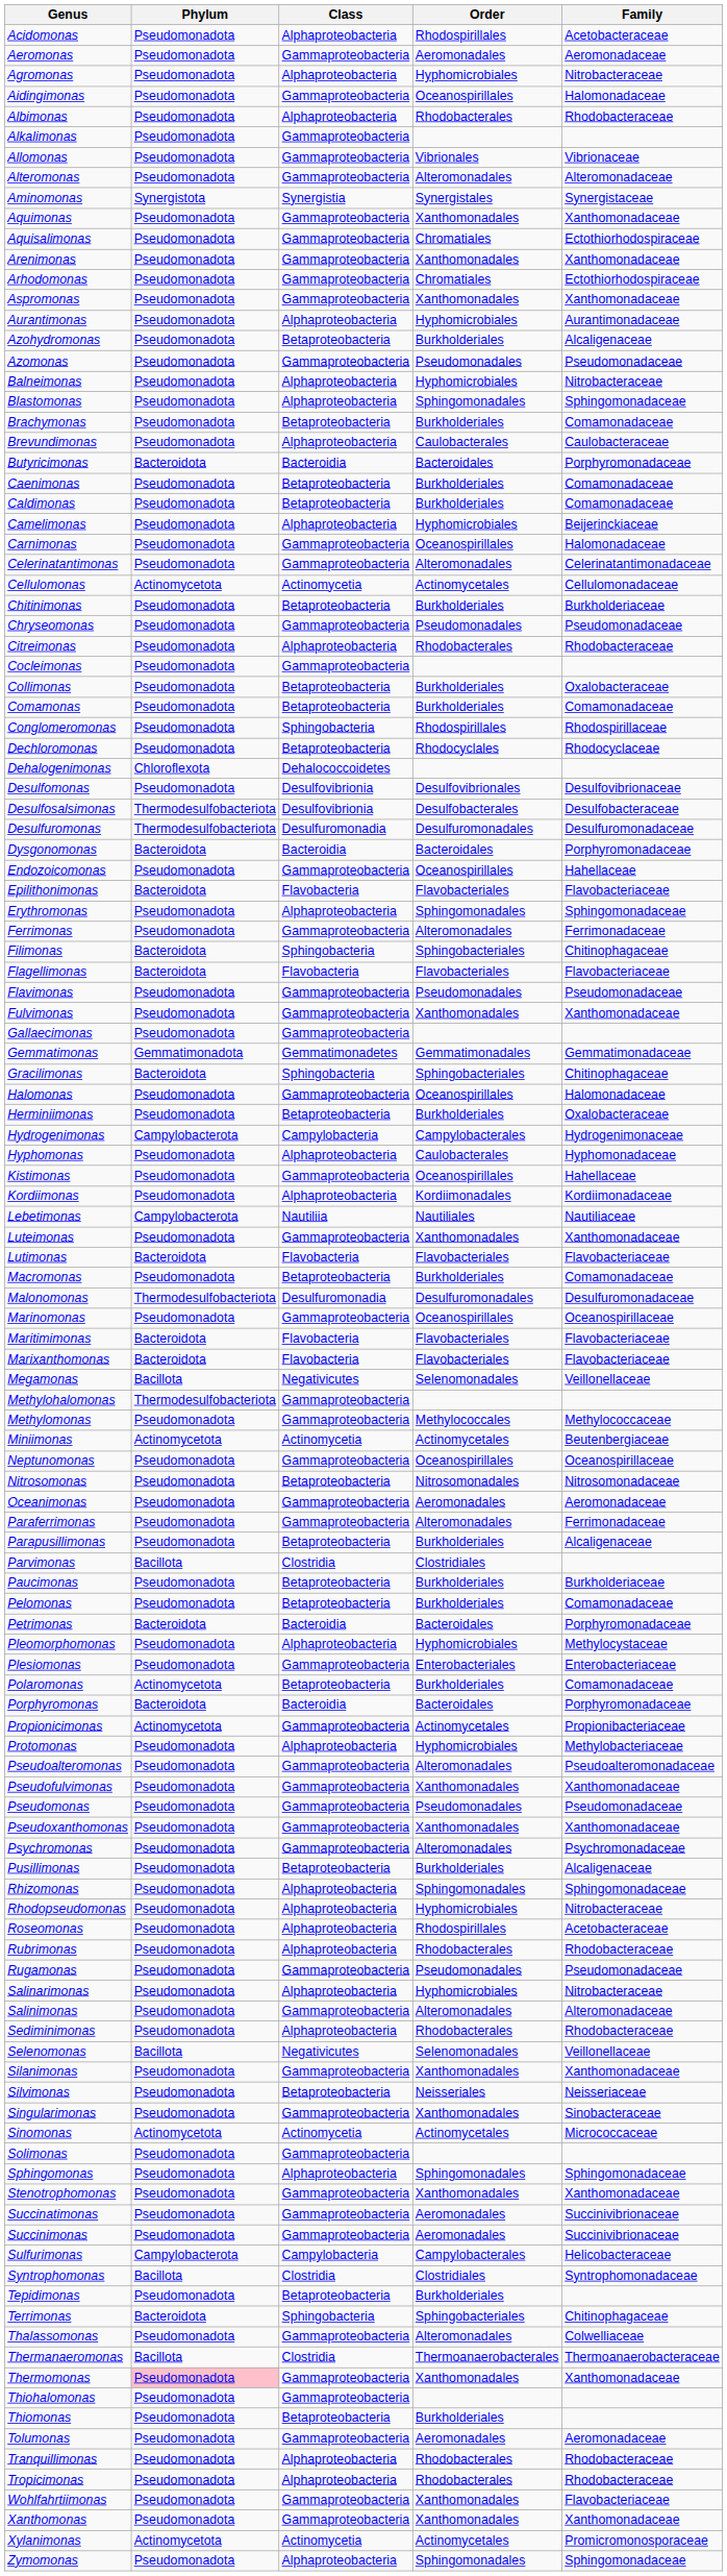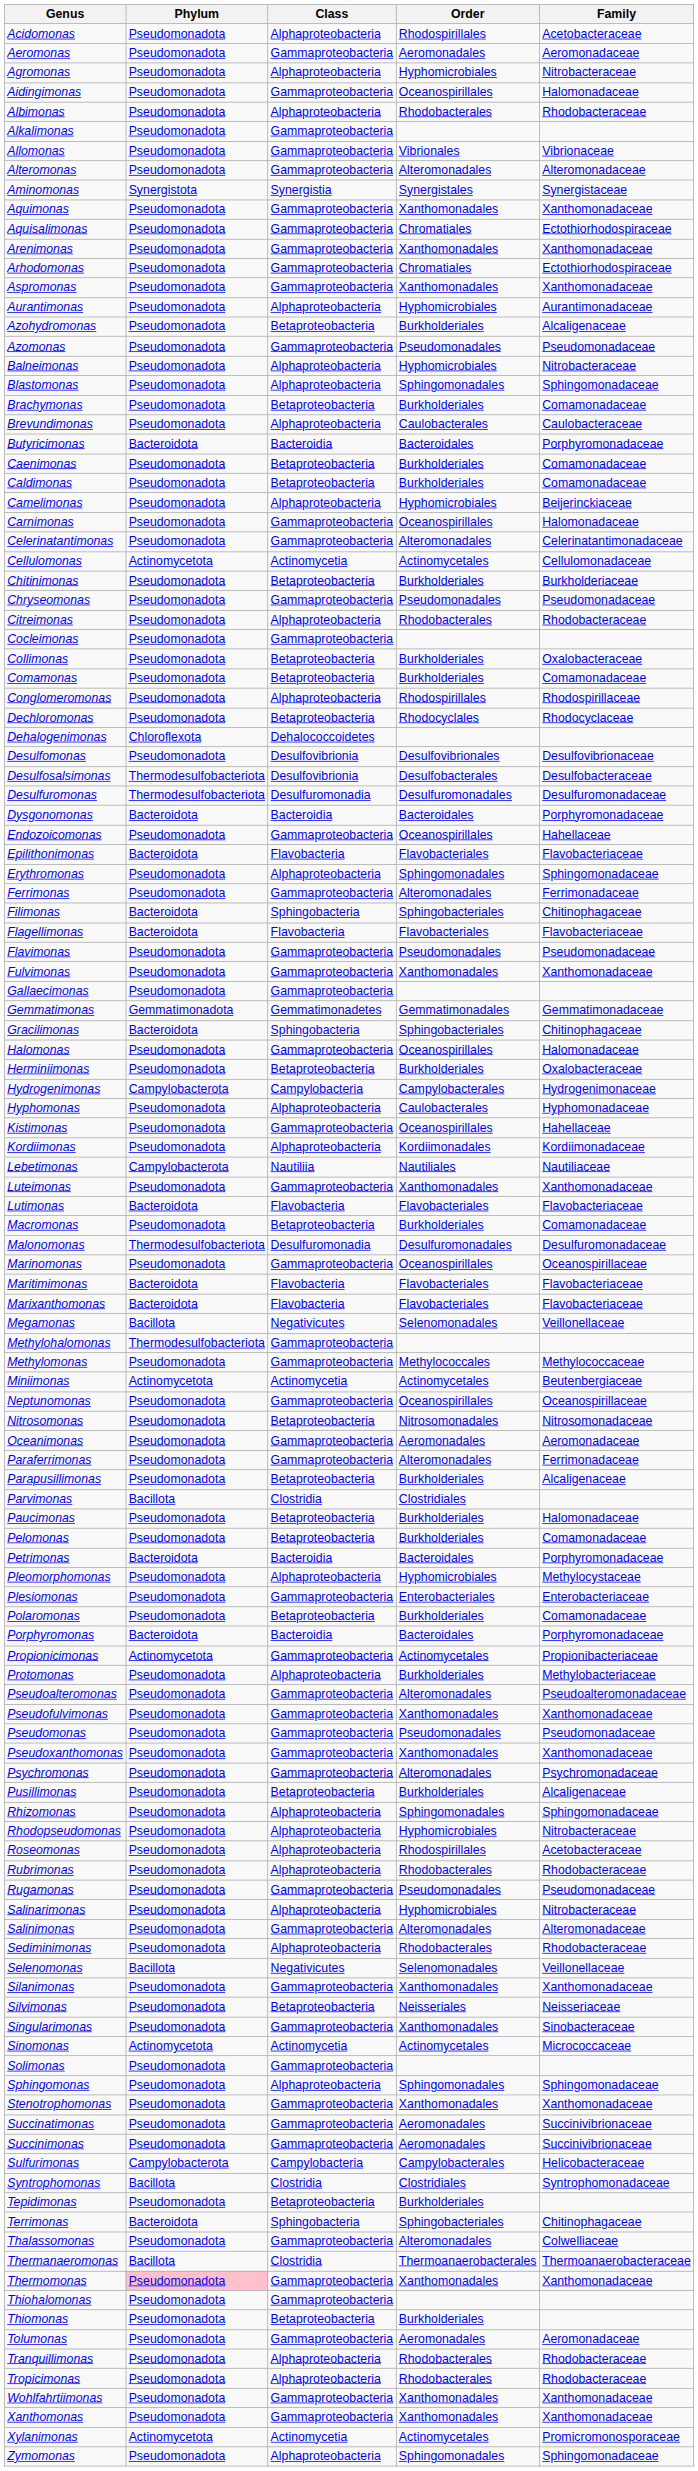Conglomeromonas | Class: Sphingobacteria -> Alphaproteobacteria
Paucimonas | Family: Burkholderiaceae -> Halomonadaceae
Polaromonas | Phylum: Actinomycetota -> Pseudomonadota
Protomonas | Order: Hyphomicrobiales -> Burkholderiales
Wohlfahrtiimonas | Family: Flavobacteriaceae -> Xanthomonadaceae
